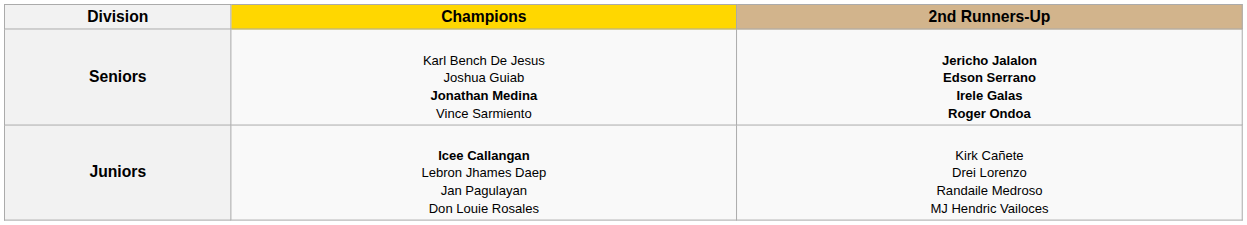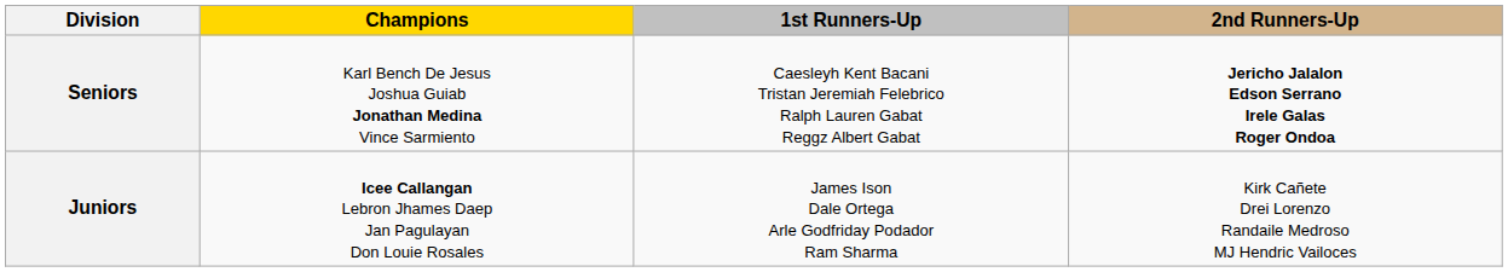+ column: 1st Runners-Up | Caesleyh Kent Bacani Tristan Jeremiah Felebrico Ralph Lauren Gabat Reggz Albert Gabat | James Ison Dale Ortega Arle Godfriday Podador Ram Sharma
